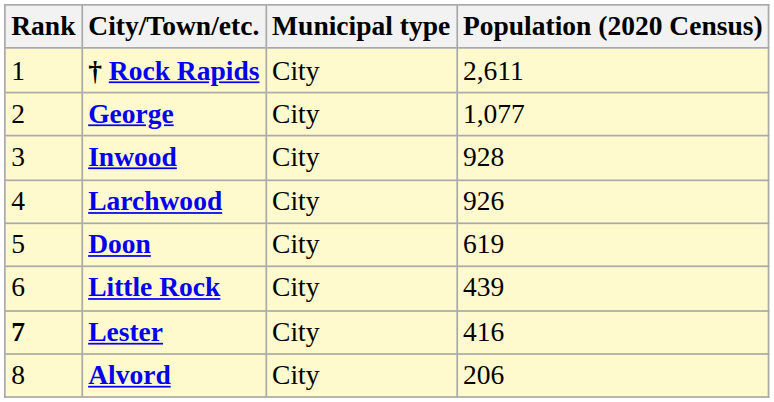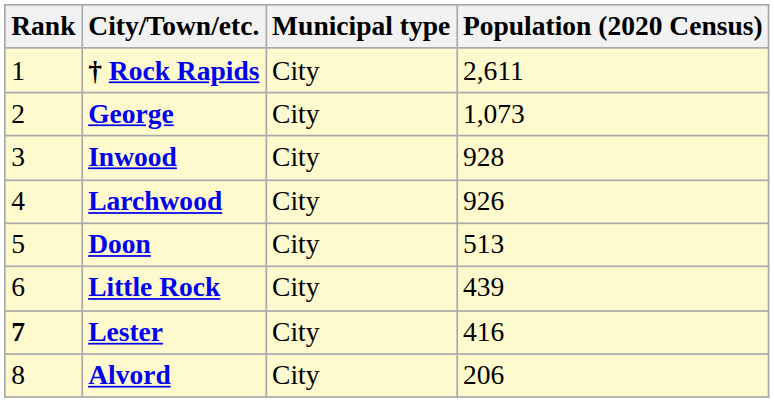George | Population (2020 Census): 1,077 -> 1,073
Doon | Population (2020 Census): 619 -> 513
